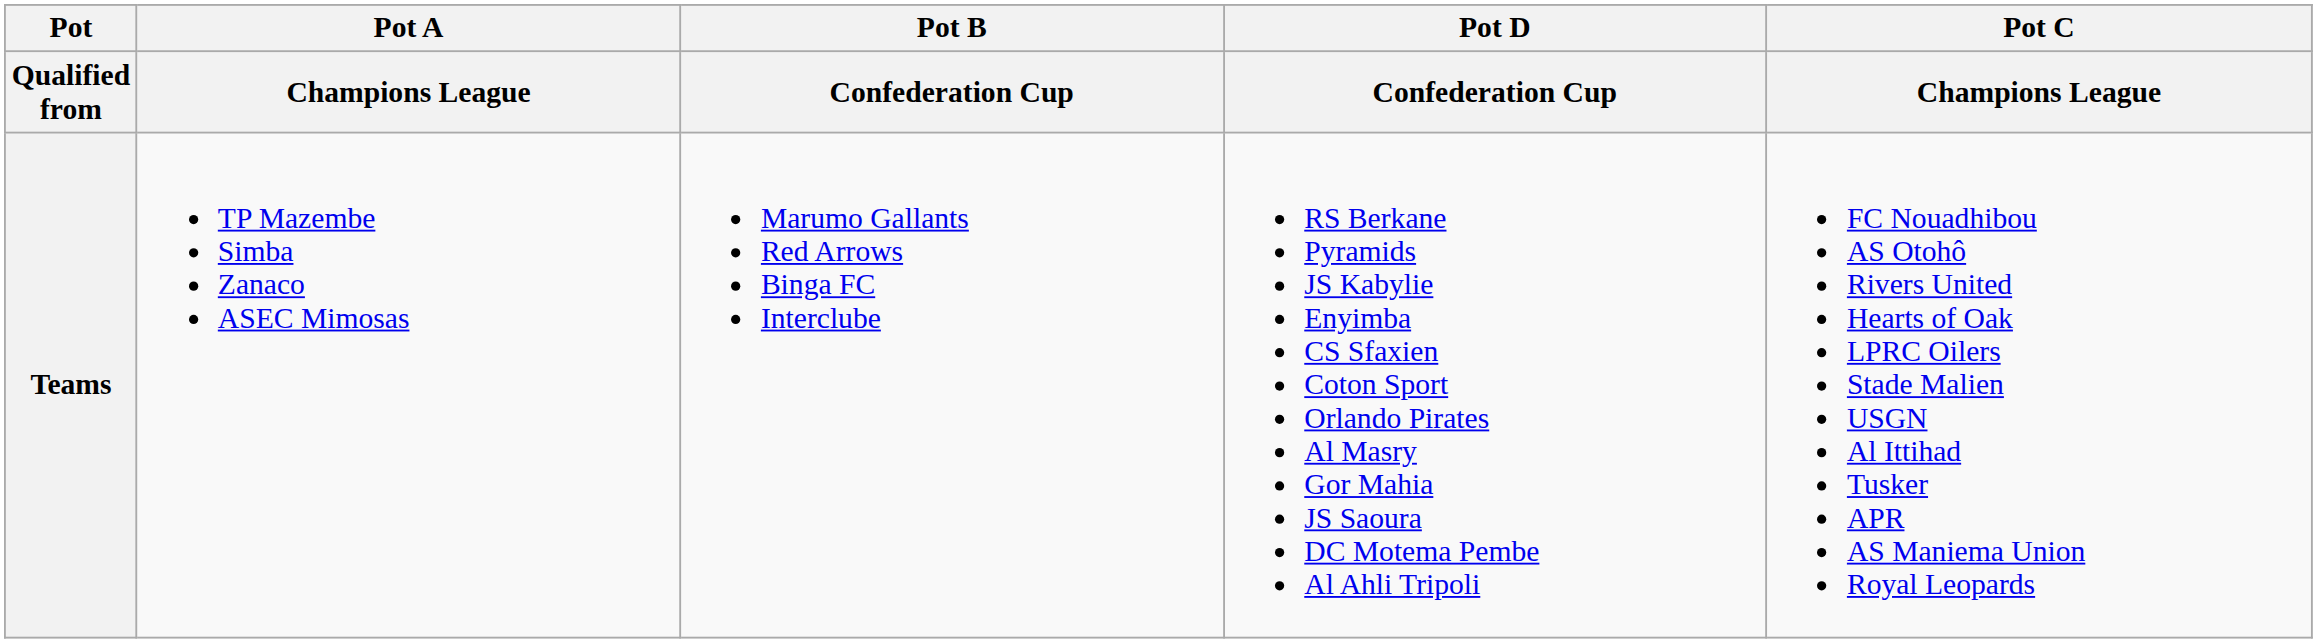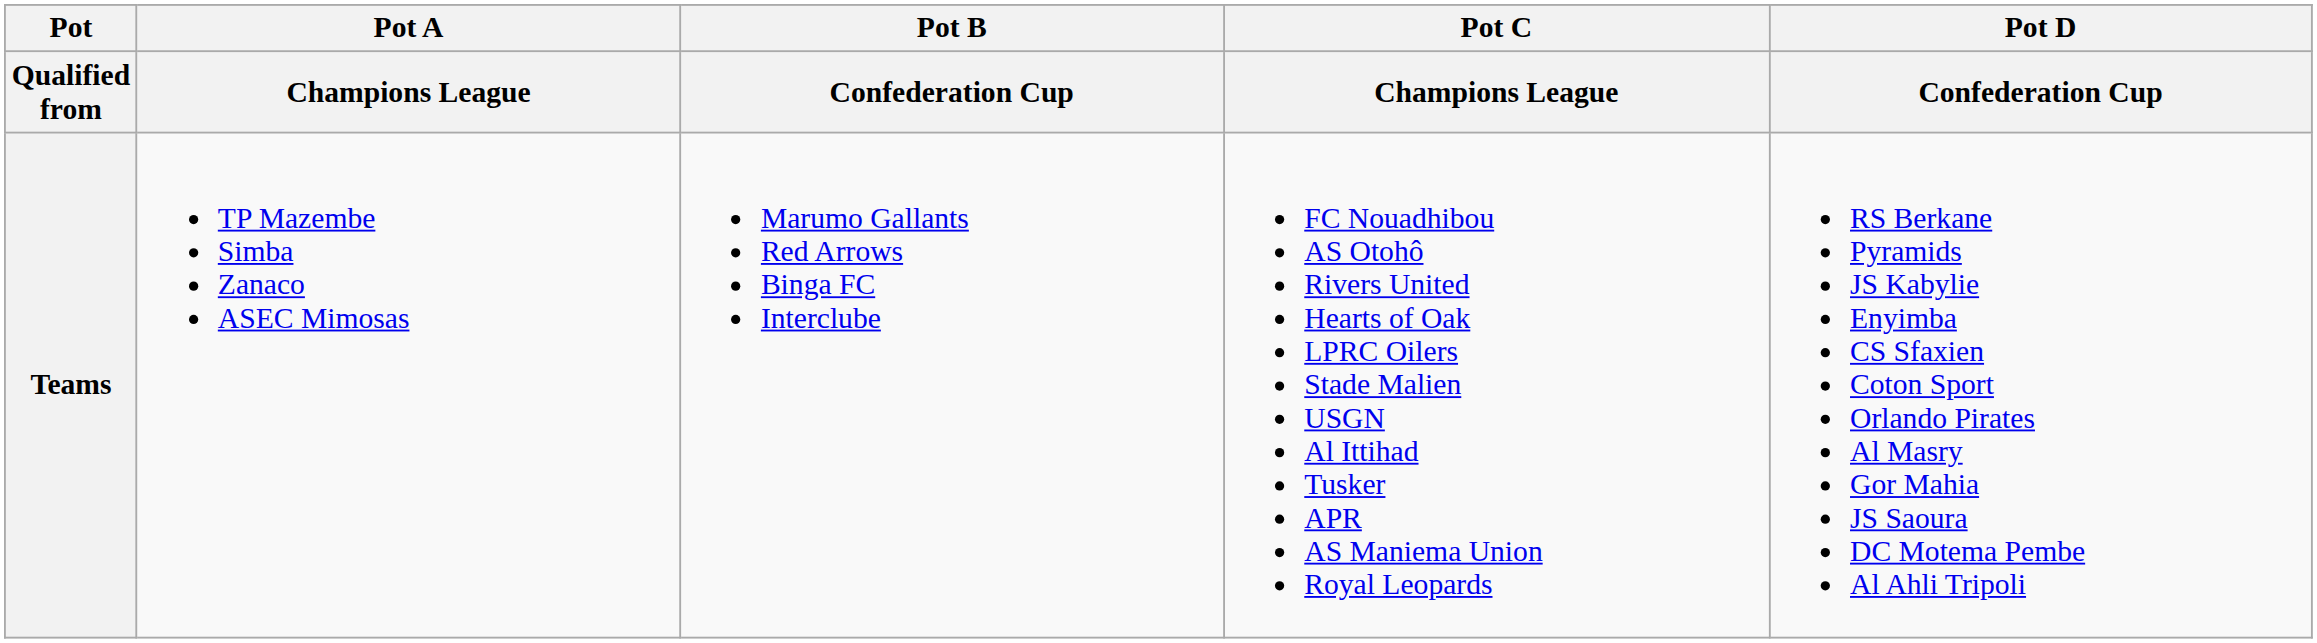columns swapped: Pot C / Champions League <-> Pot D / Confederation Cup
